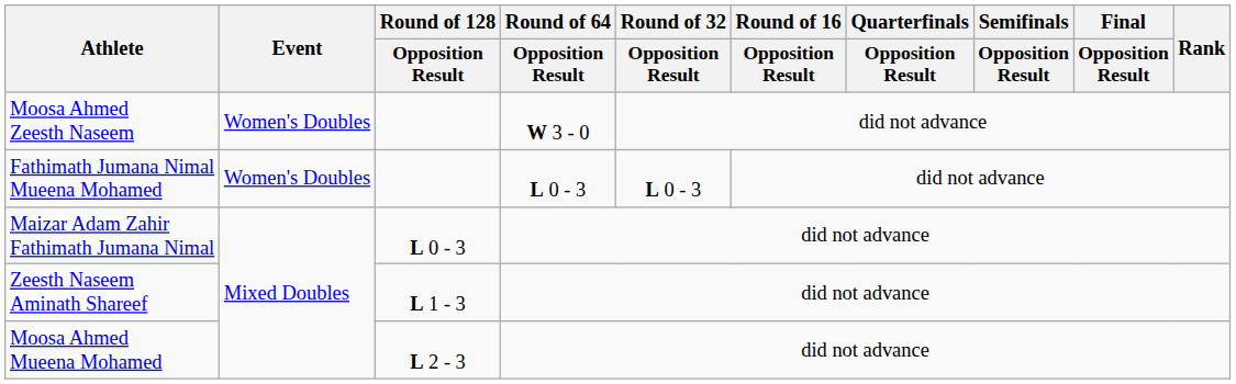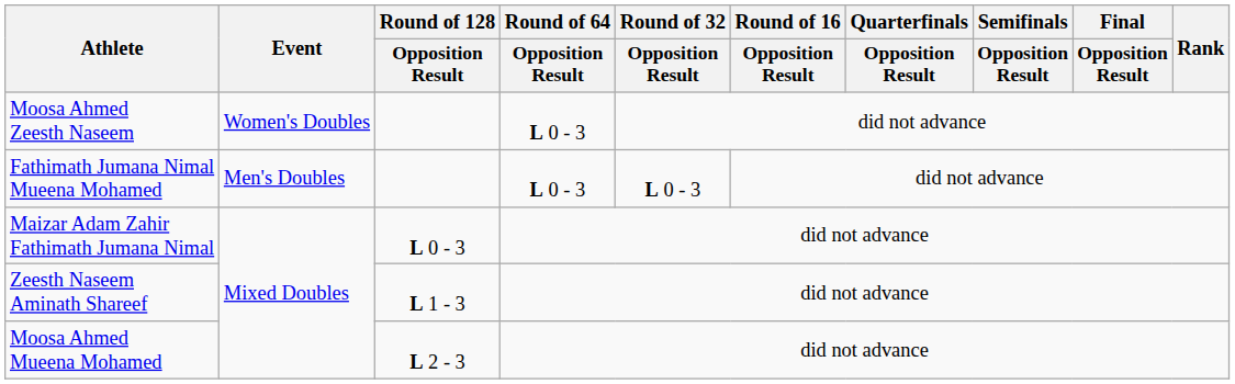Moosa Ahmed Zeesth Naseem | Round of 64 / Opposition Result: W 3 - 0 -> L 0 - 3
Fathimath Jumana Nimal Mueena Mohamed | Event: Women's Doubles -> Men's Doubles
